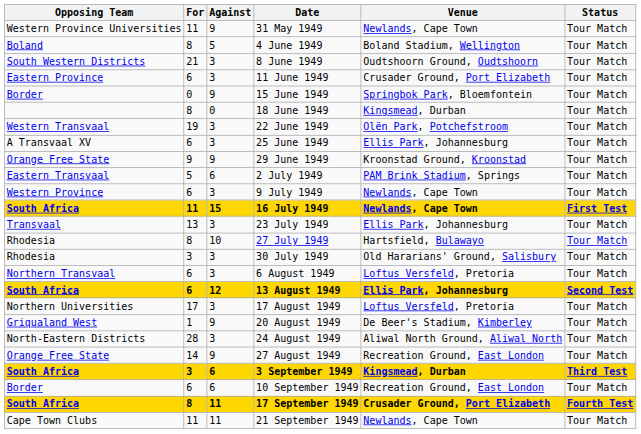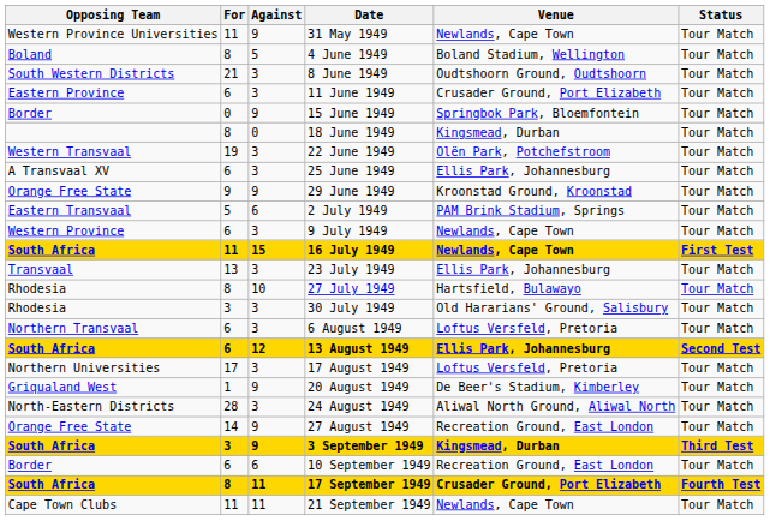3 September 1949 | Against: 6 -> 9
